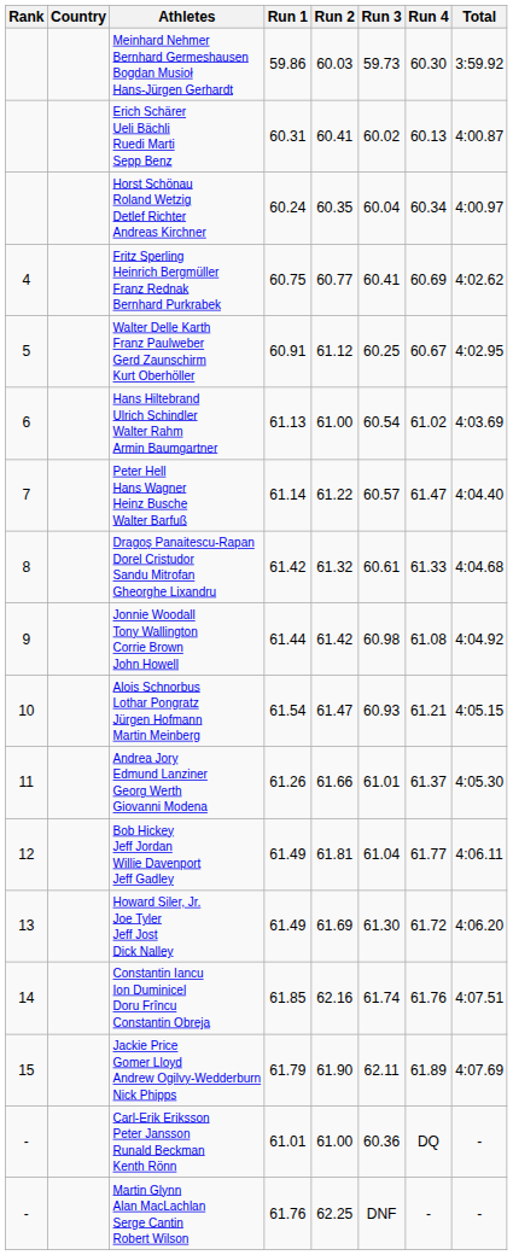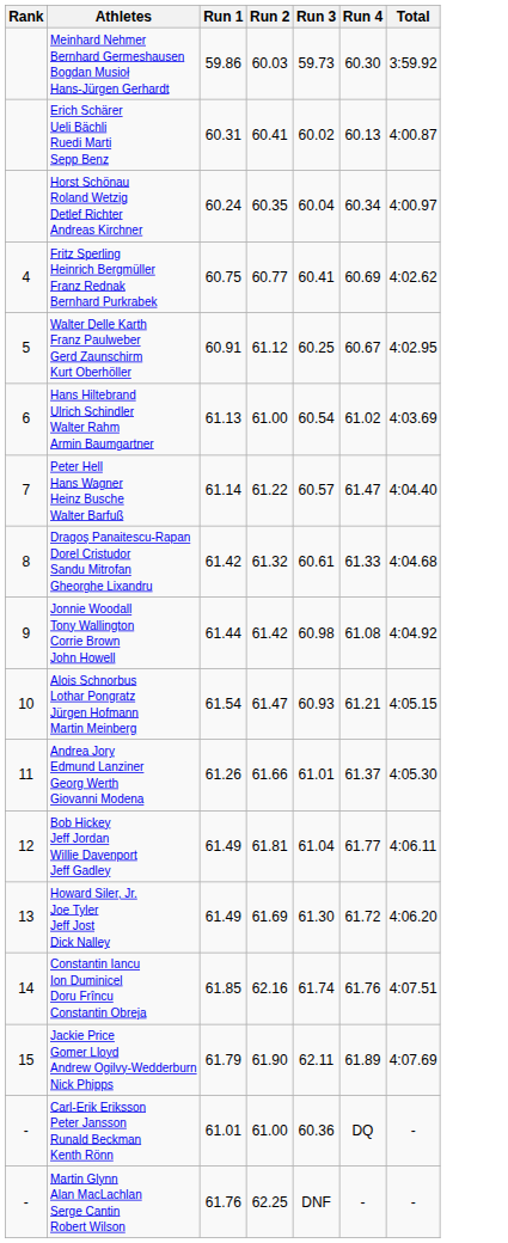- column: Country
